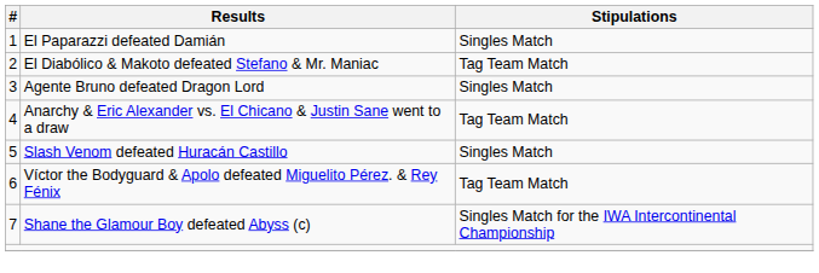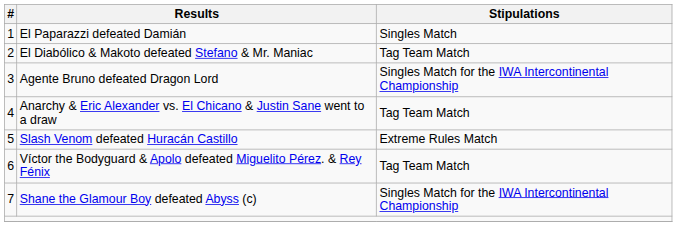Agente Bruno defeated Dragon Lord | Stipulations: Singles Match -> Singles Match for the IWA Intercontinental Championship
Slash Venom defeated Huracán Castillo | Stipulations: Singles Match -> Extreme Rules Match
